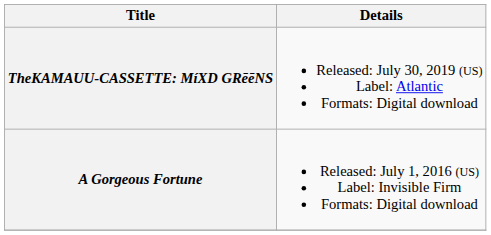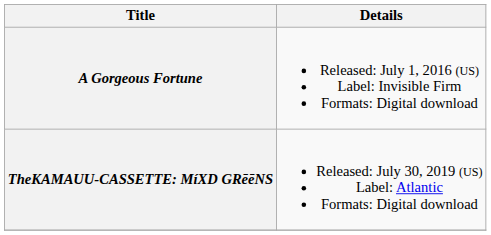rows swapped: A Gorgeous Fortune <-> TheKAMAUU-CASSETTE: MíXD GRēēNS
